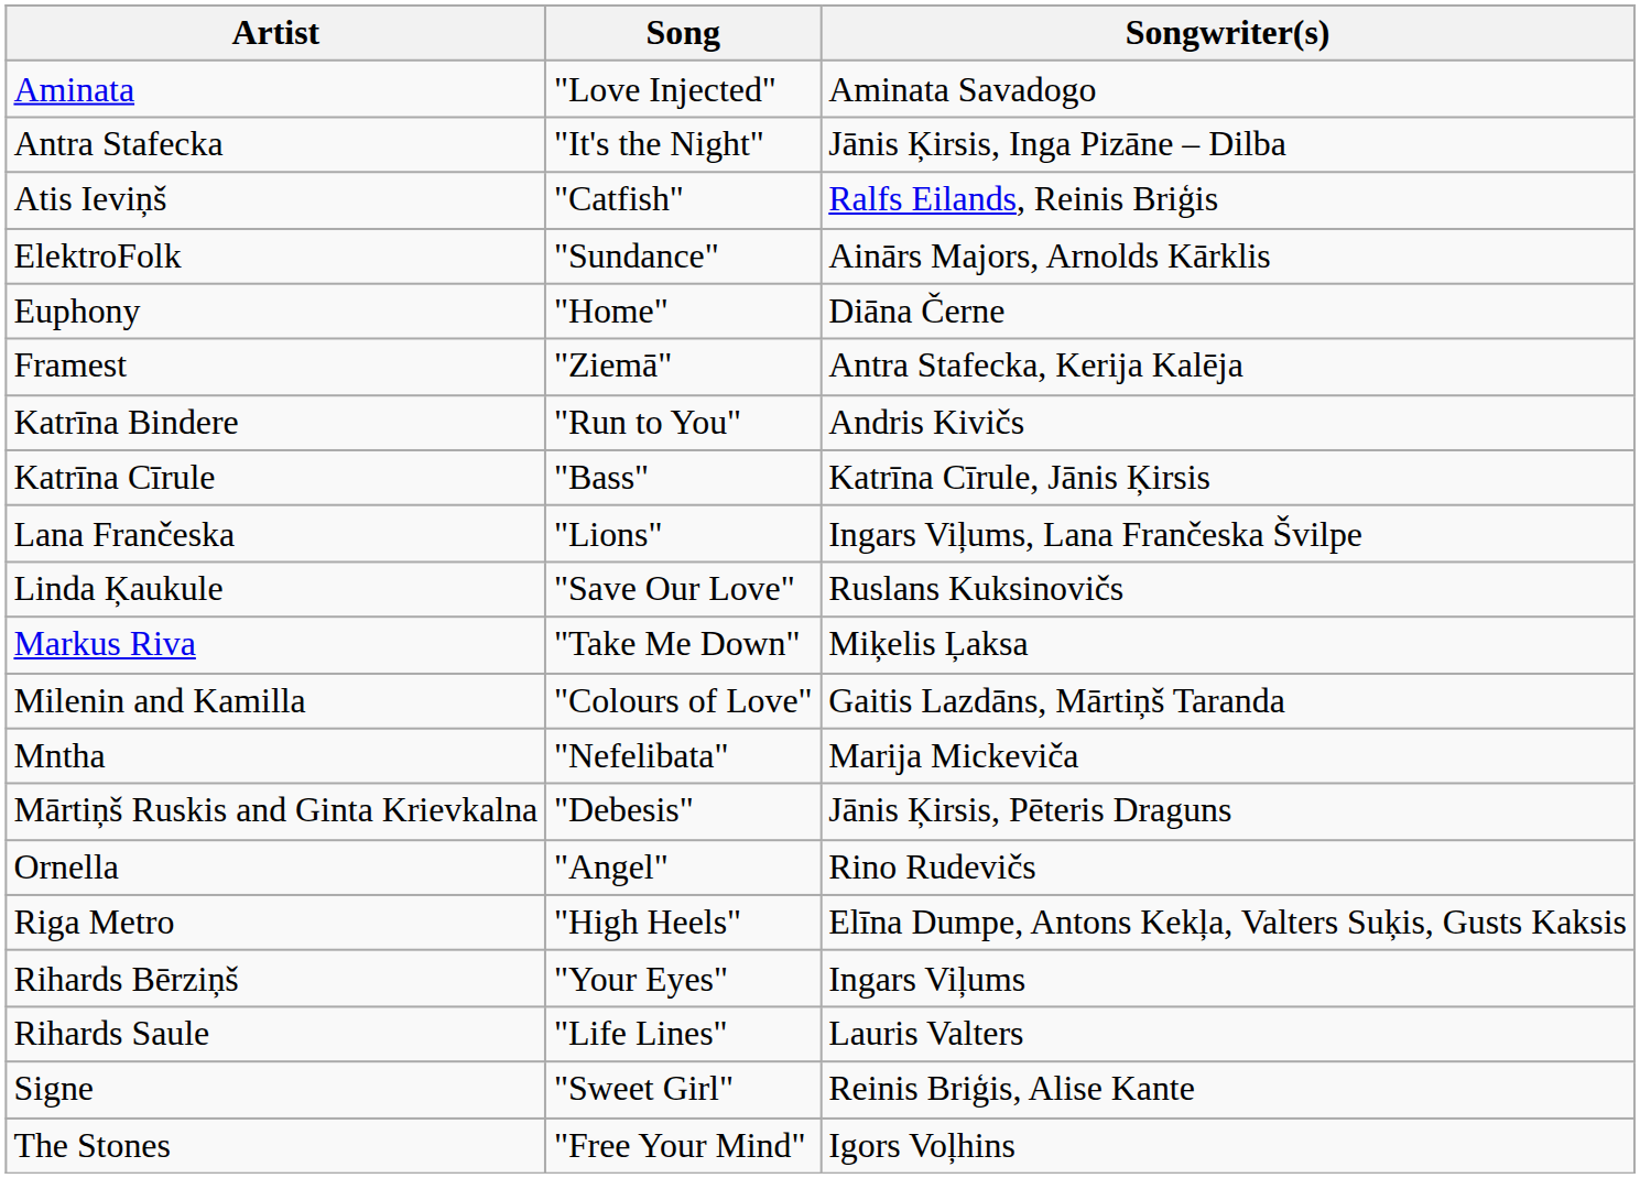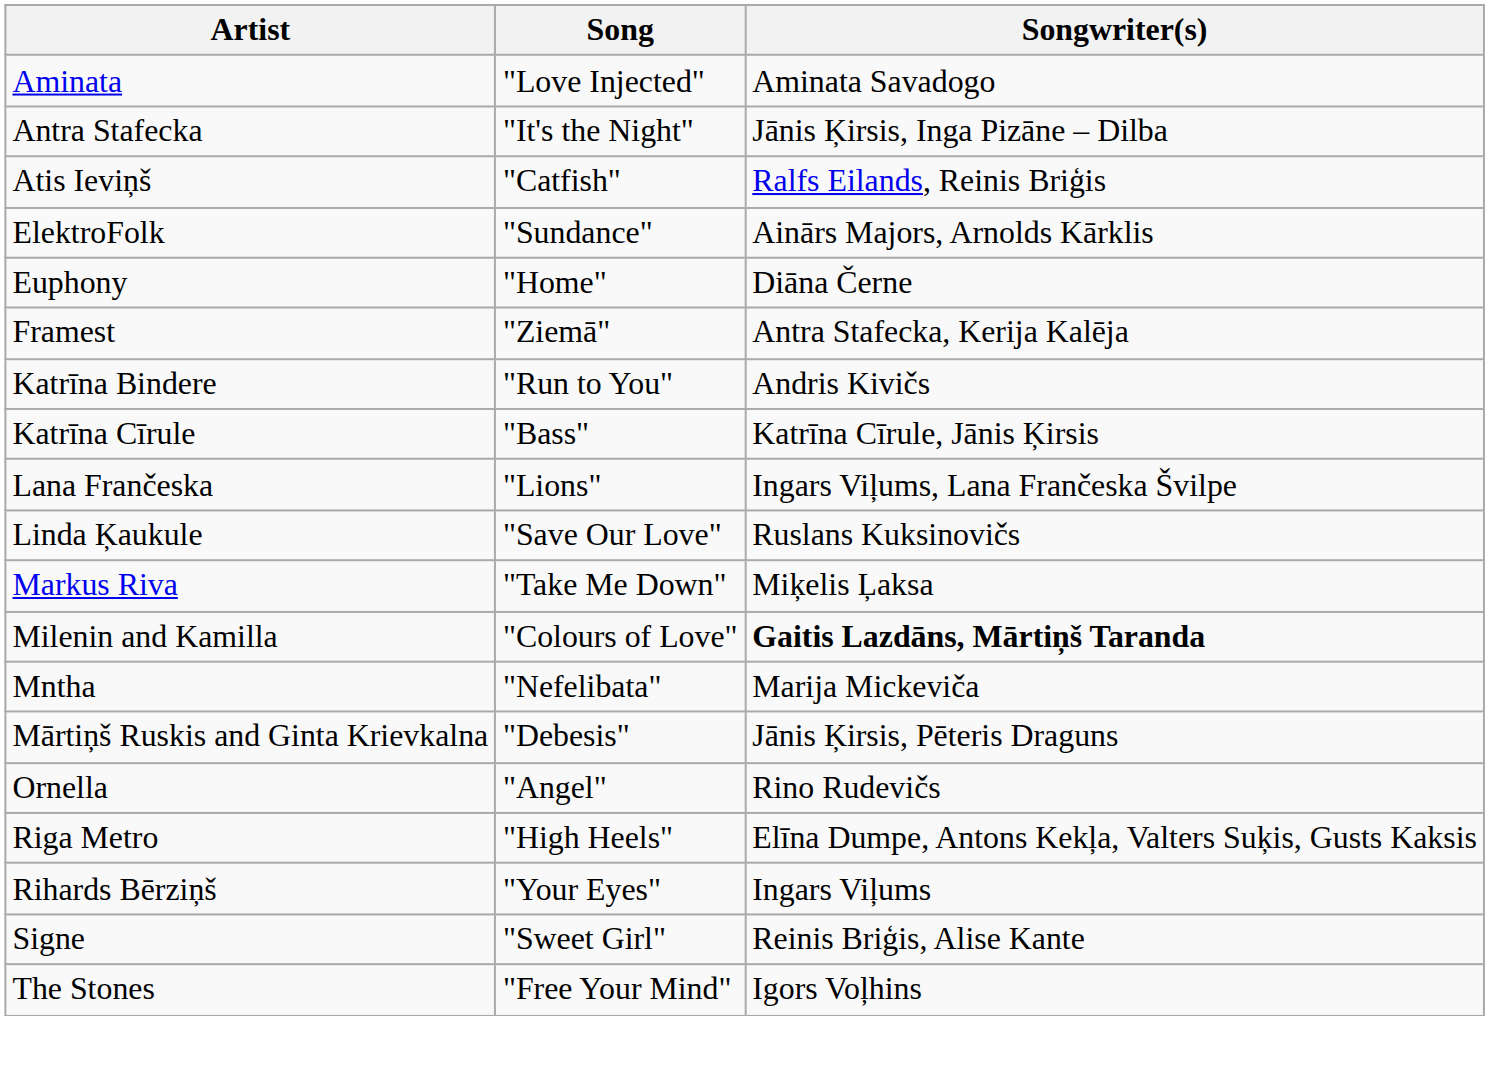Milenin and Kamilla | Songwriter(s): normal -> bold
- row: Rihards Saule | "Life Lines" | Lauris Valters
